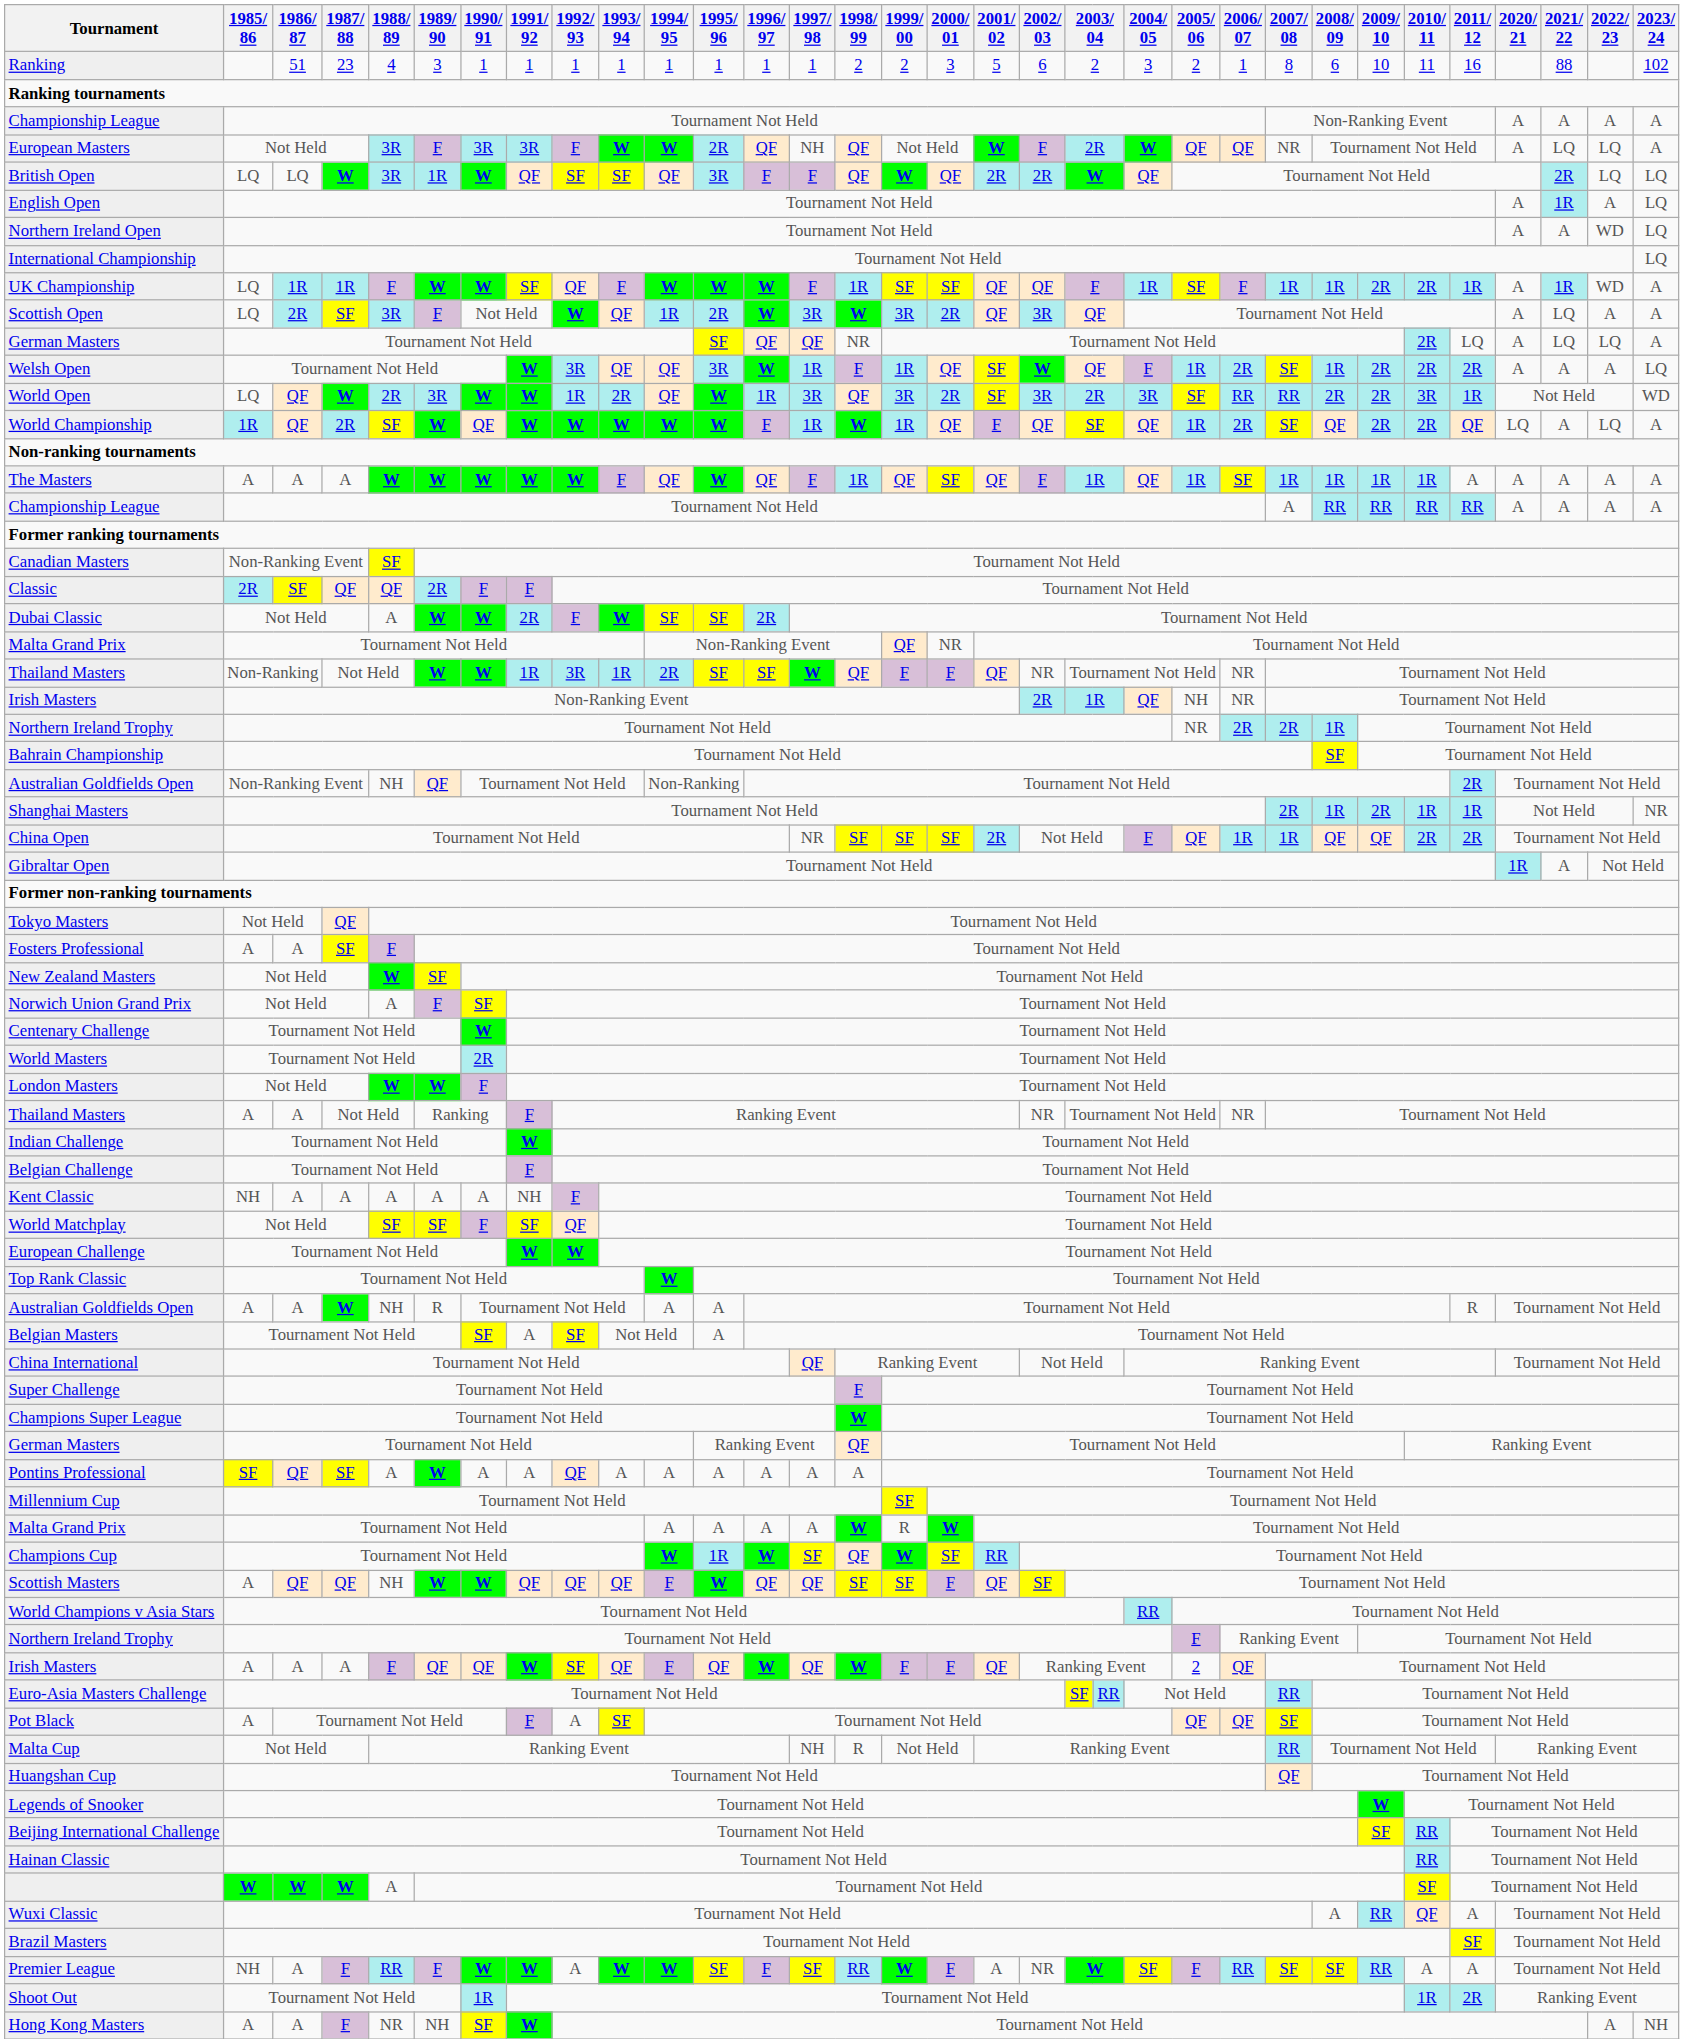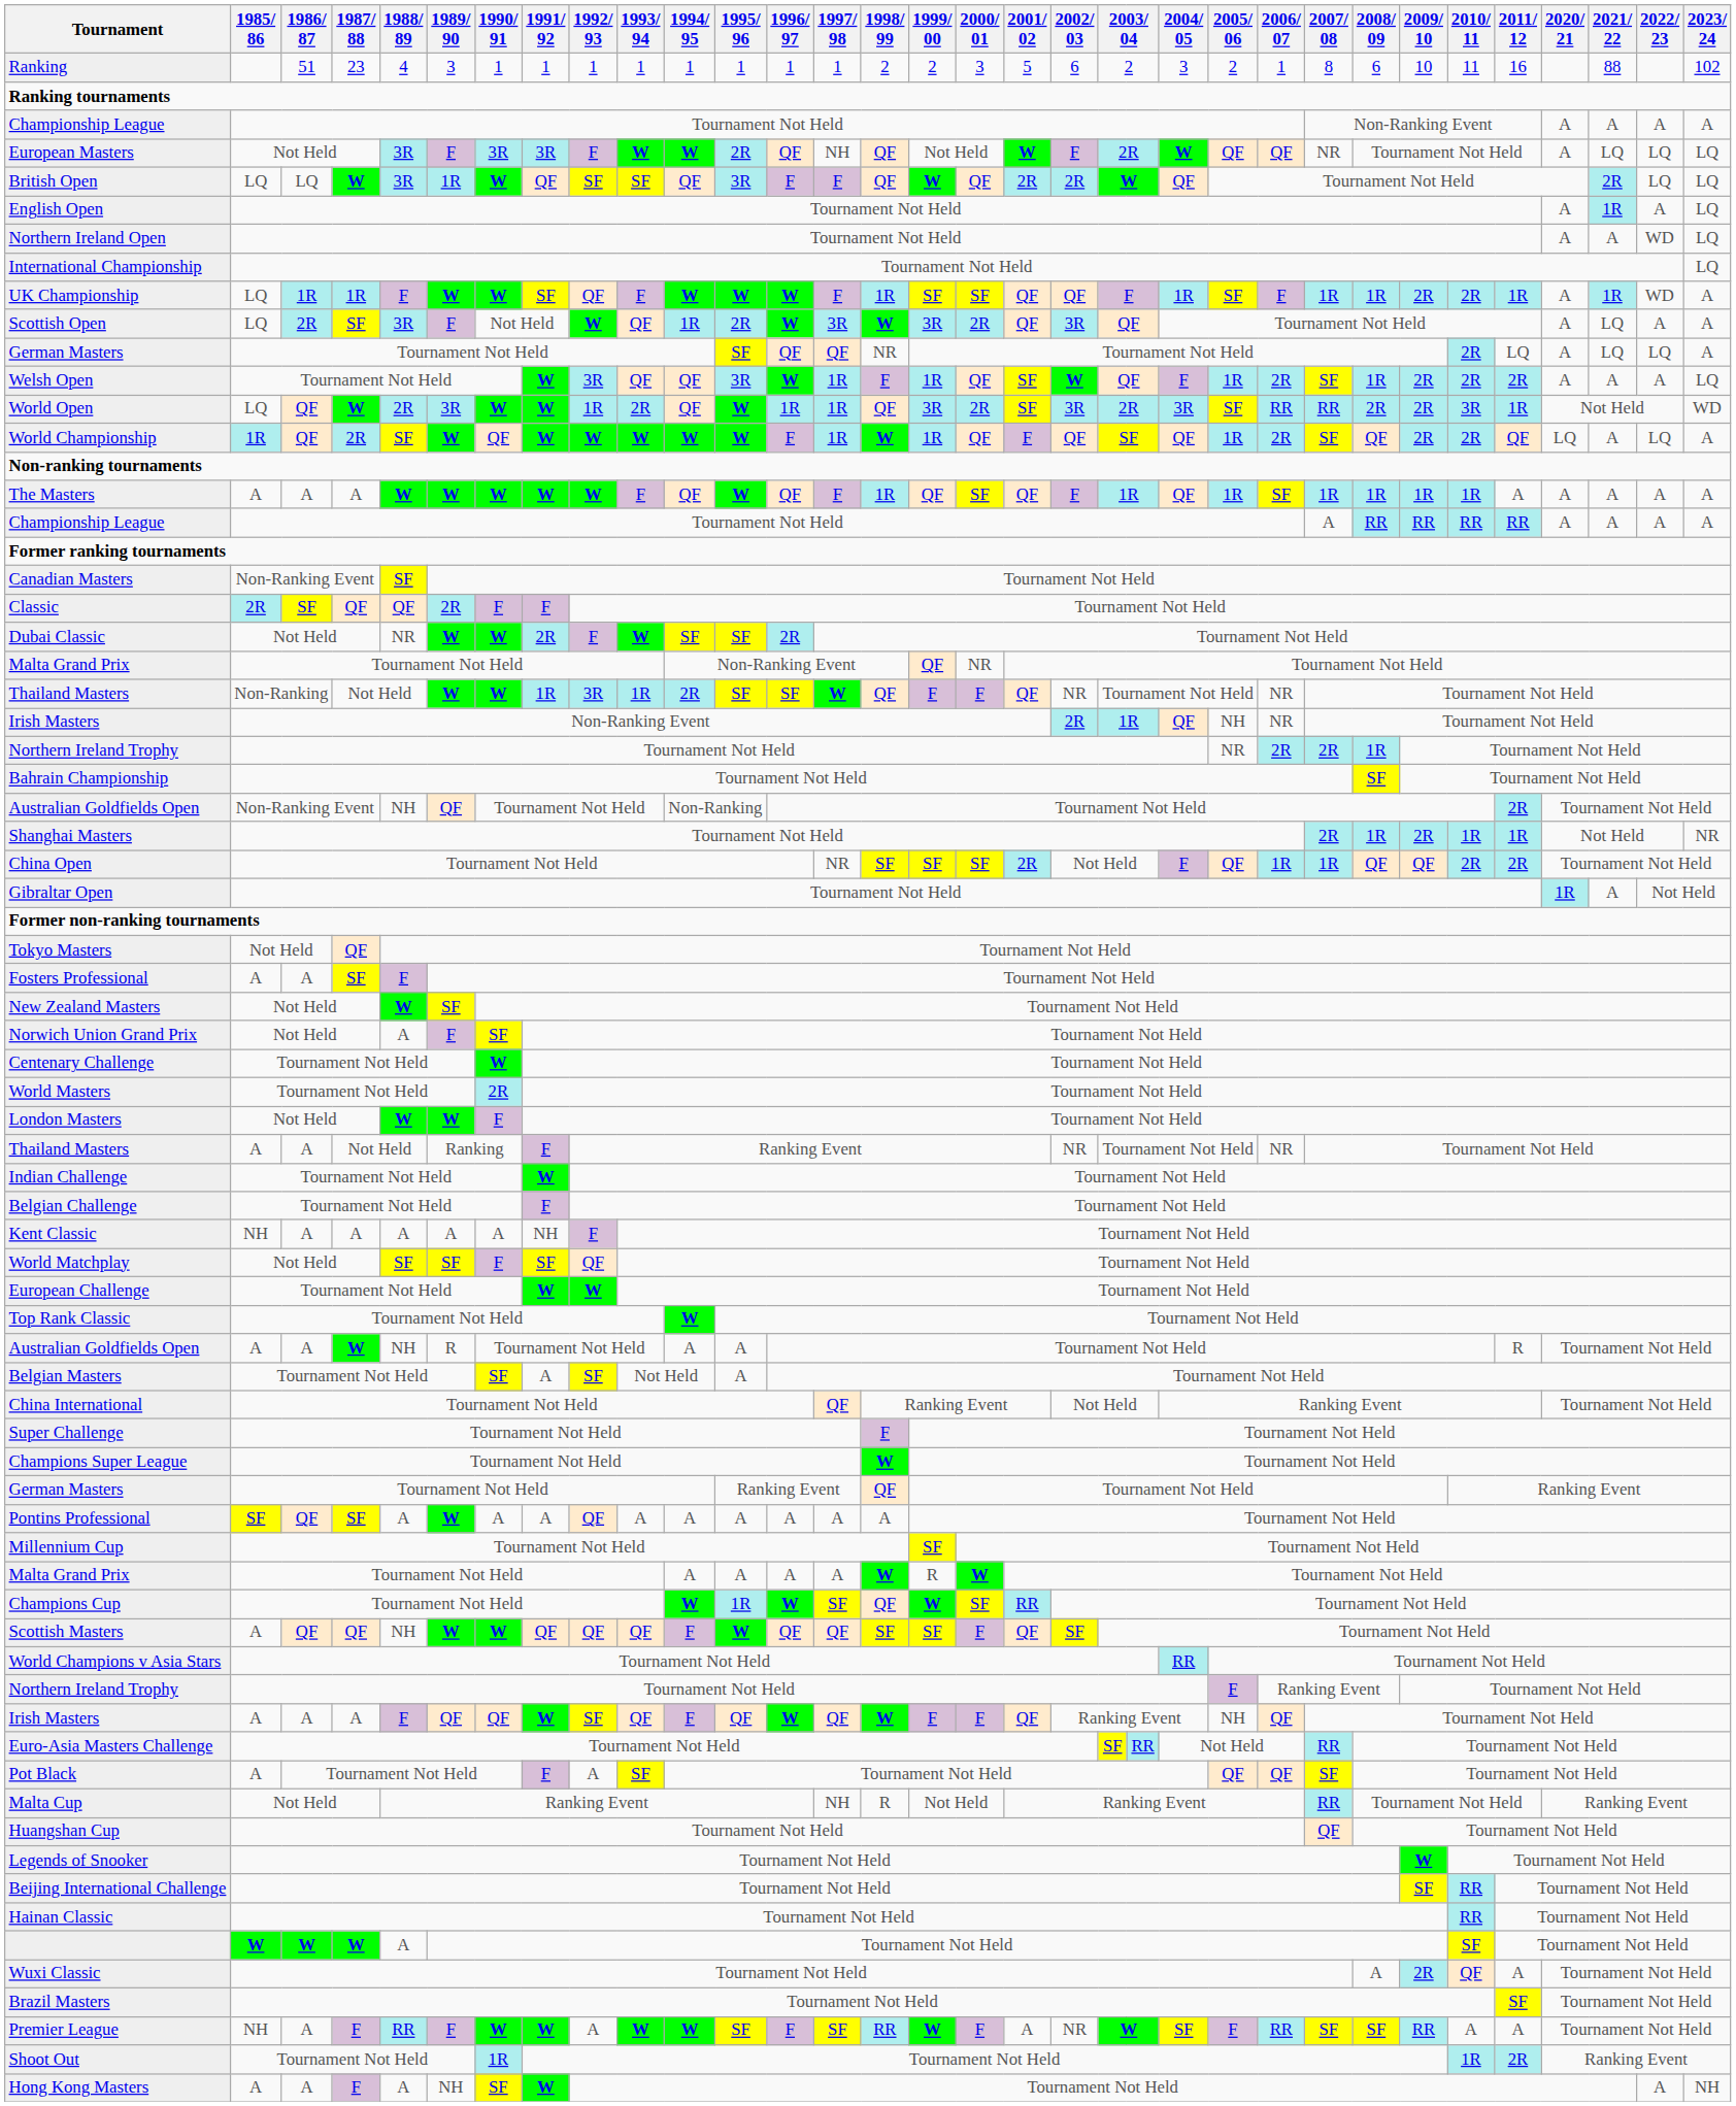European Masters | 2023/ 24: A -> LQ
World Open | 1997/ 98: 3R -> 1R
Dubai Classic | 1988/ 89: A -> NR
Irish Masters / A | 2005/ 06: 2 -> NH
Wuxi Classic | 2009/ 10: RR -> 2R
Hong Kong Masters | 1988/ 89: NR -> A
